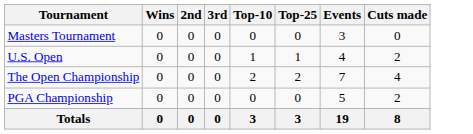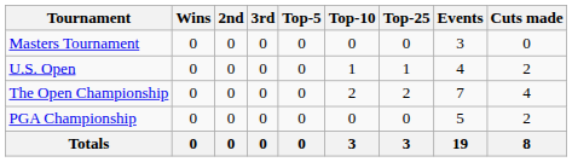+ column: Top-5 | 0 | 0 | 0 | 0 | 0
